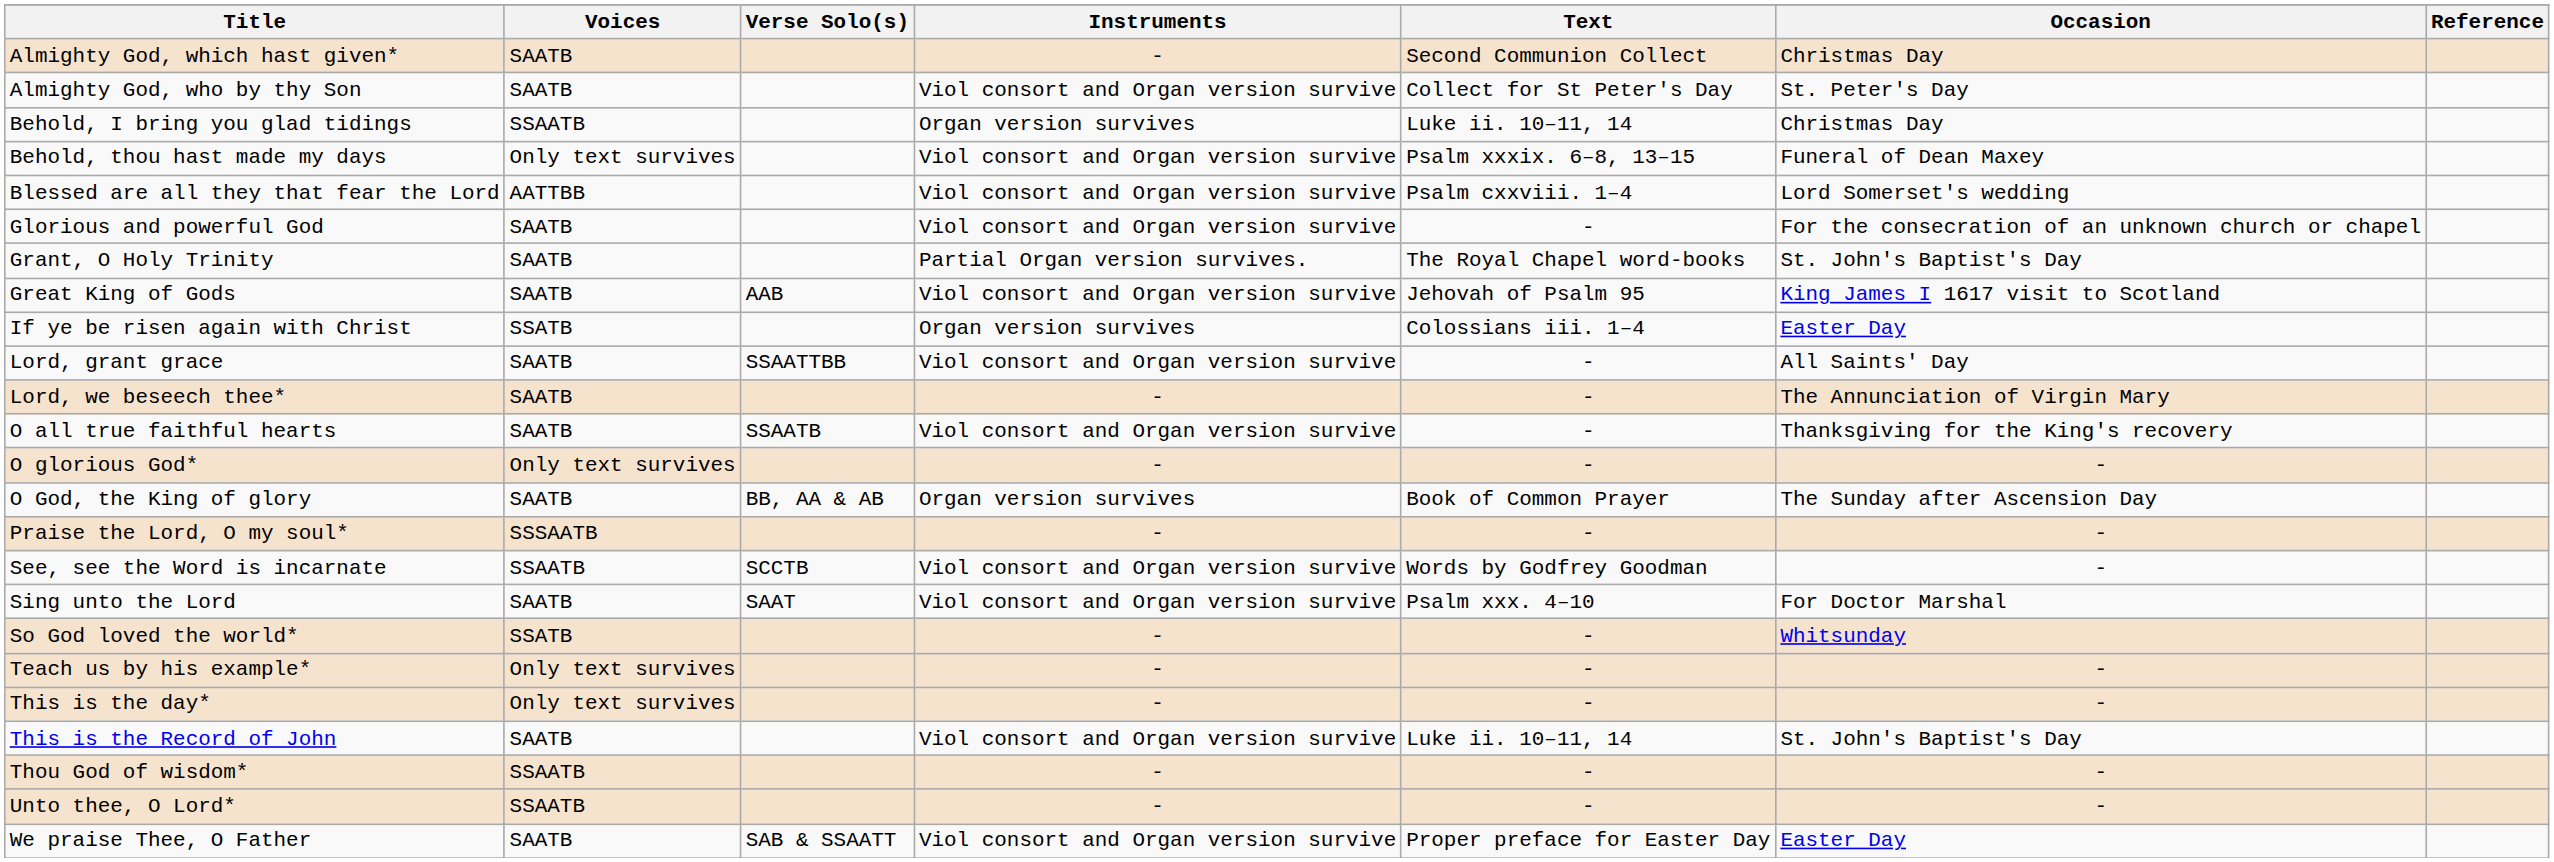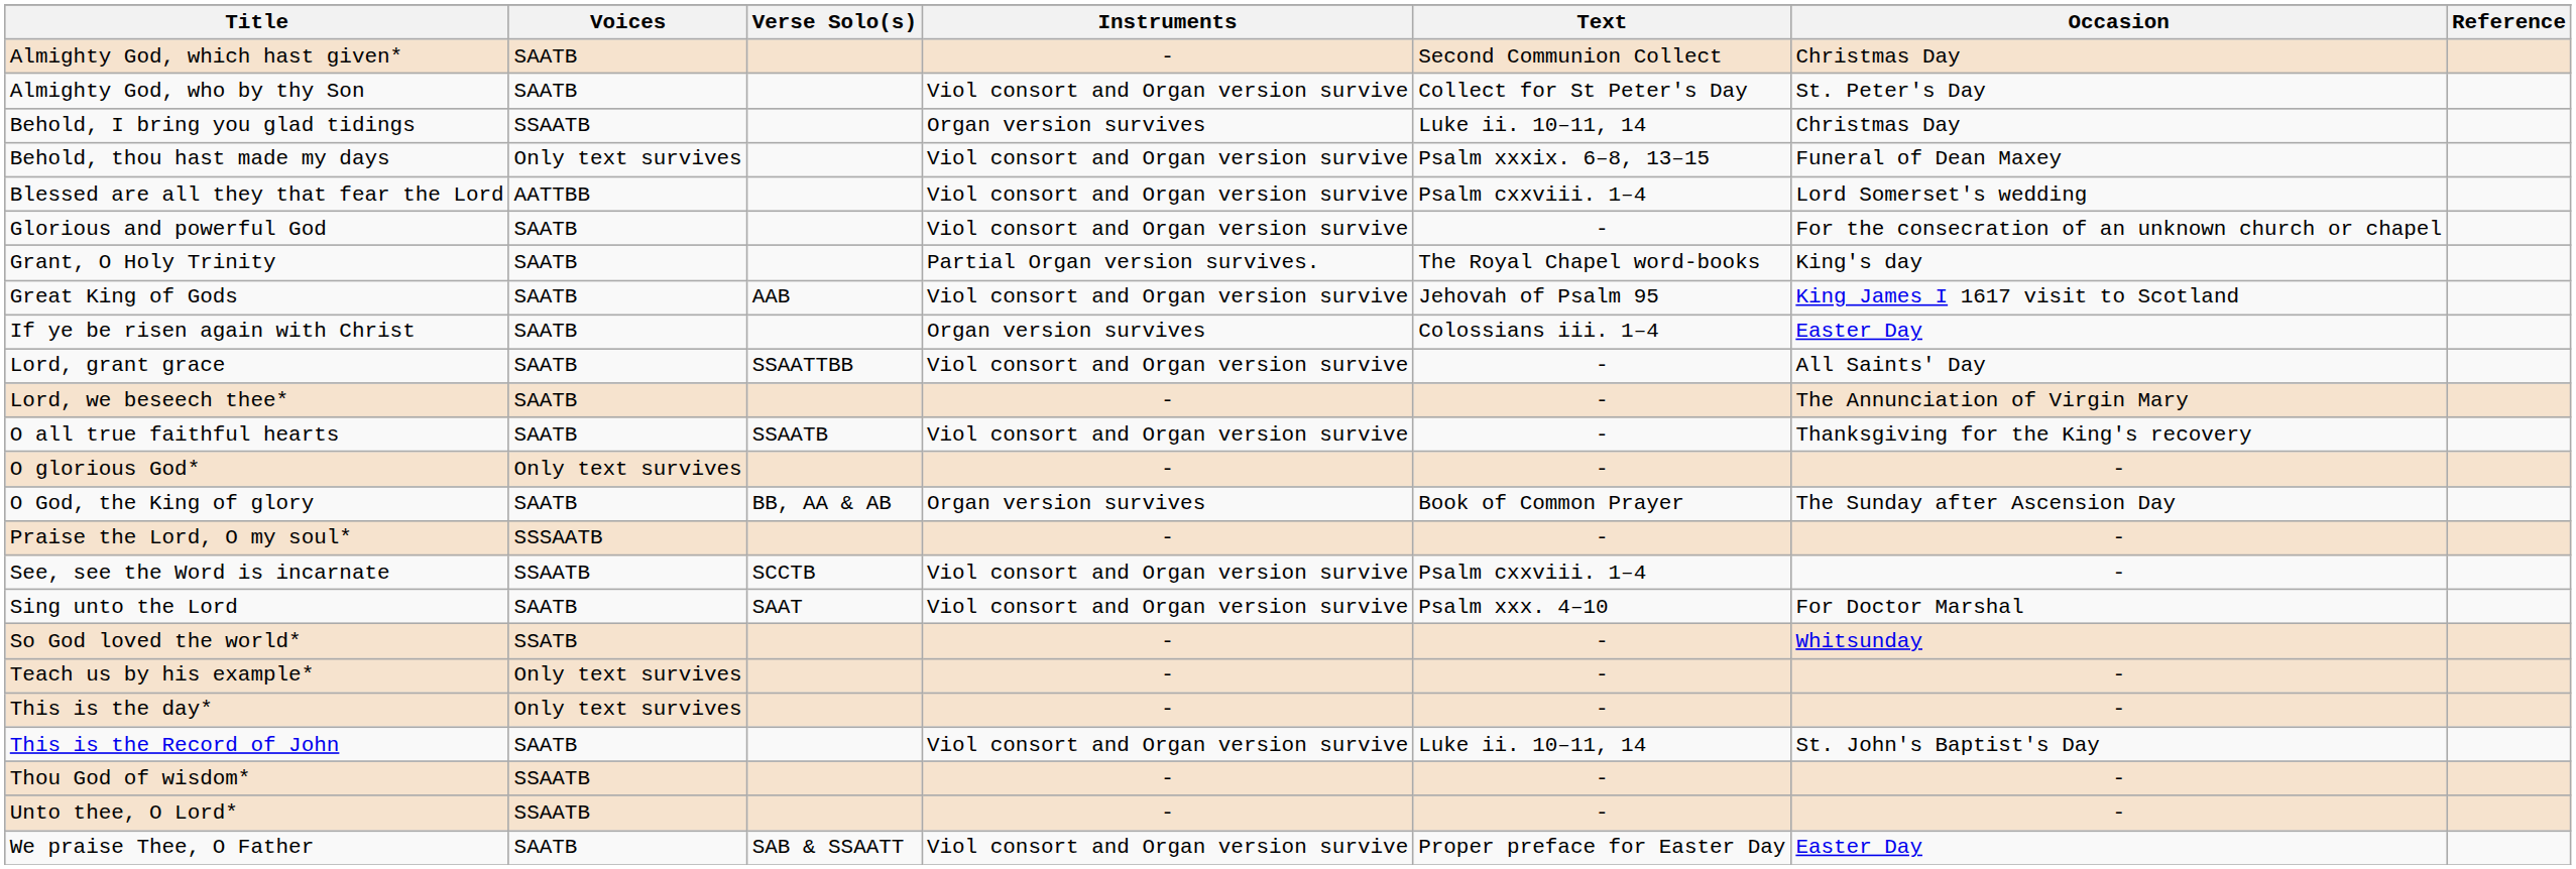Grant, O Holy Trinity | Occasion: St. John's Baptist's Day -> King's day
If ye be risen again with Christ | Voices: SSATB -> SAATB
See, see the Word is incarnate | Text: Words by Godfrey Goodman -> Psalm cxxviii. 1–4
